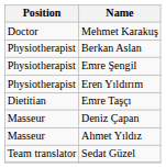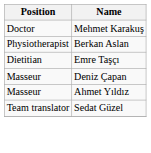- row: Physiotherapist | Emre Şengil
- row: Physiotherapist | Eren Yıldırım
